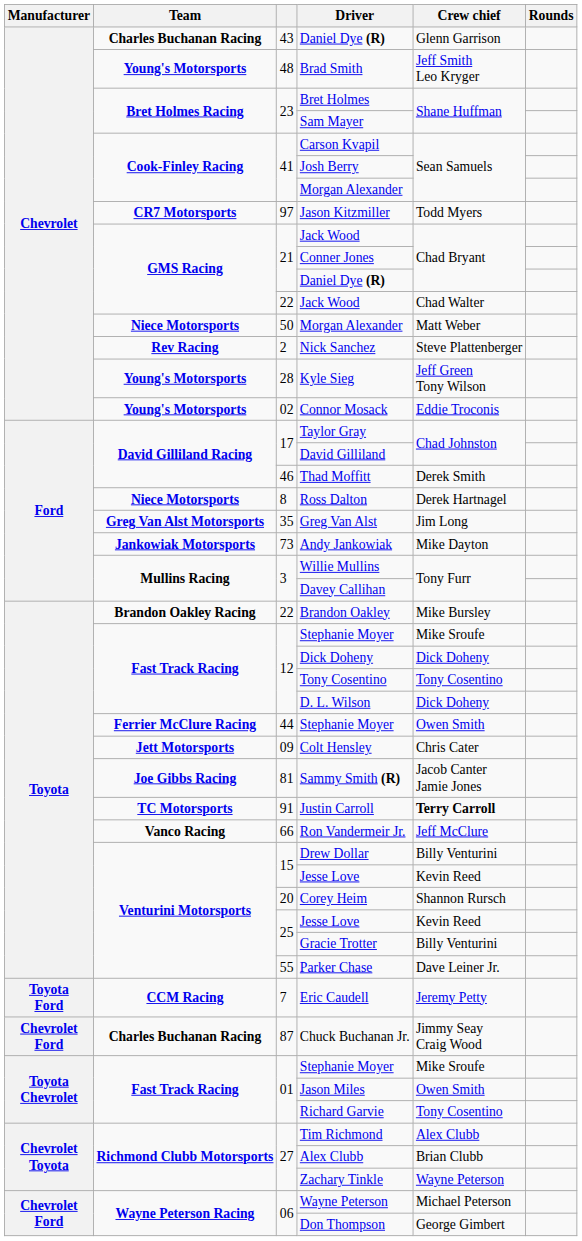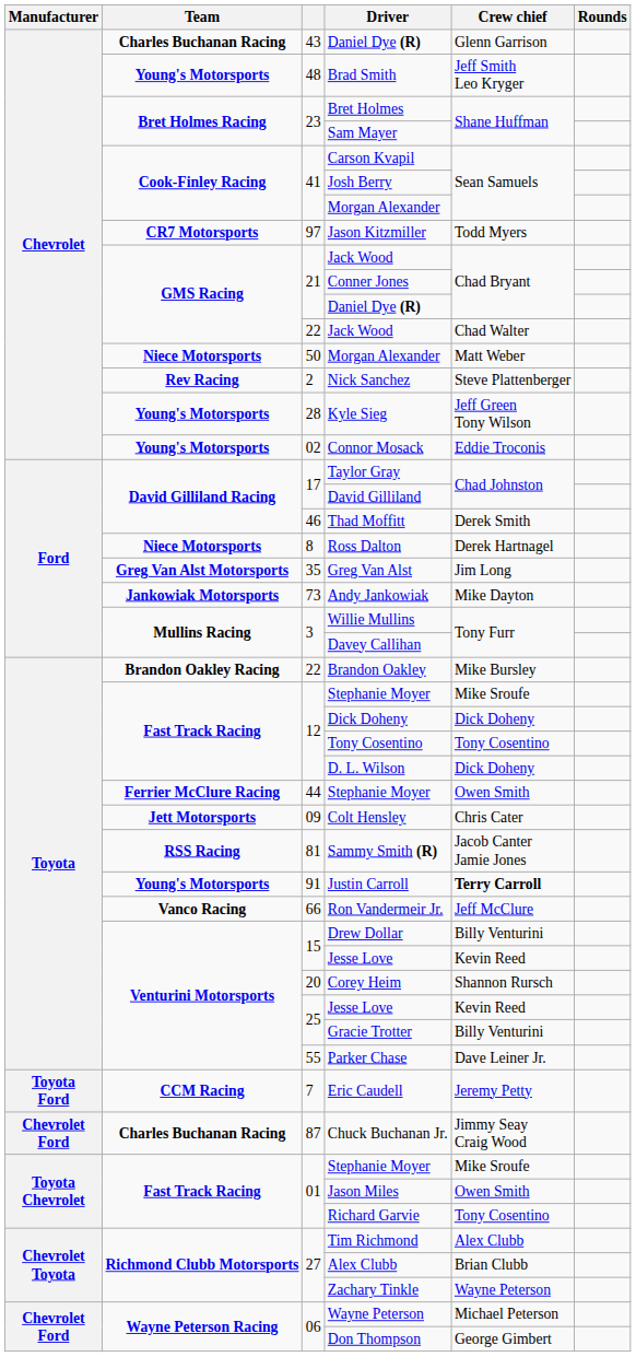Sammy Smith (R) | Team: Joe Gibbs Racing -> RSS Racing
Justin Carroll | Team: TC Motorsports -> Young's Motorsports
